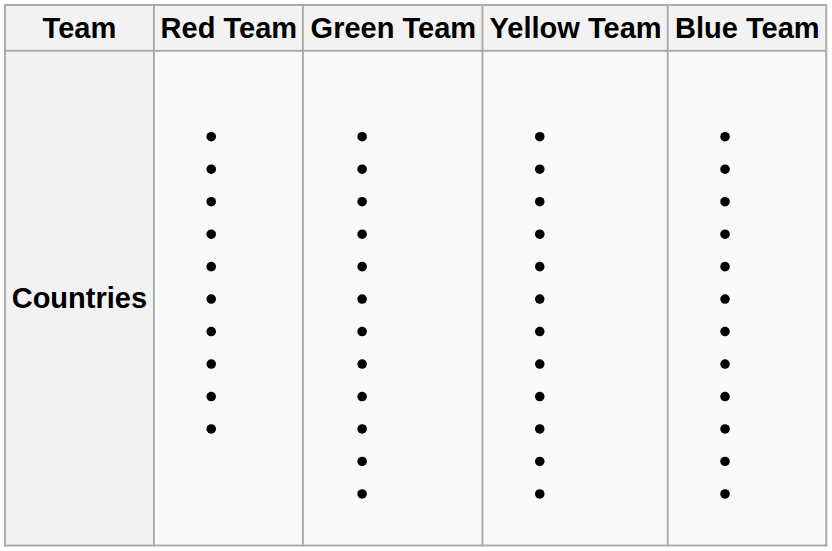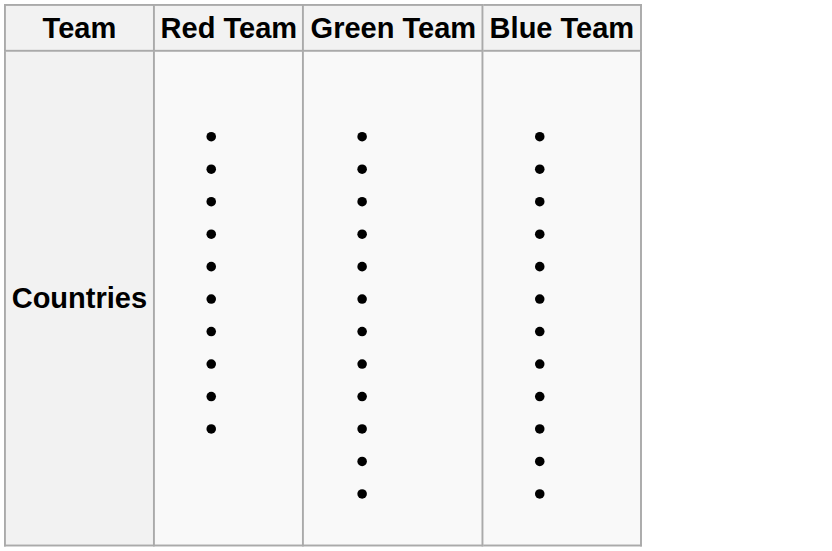- column: Yellow Team
